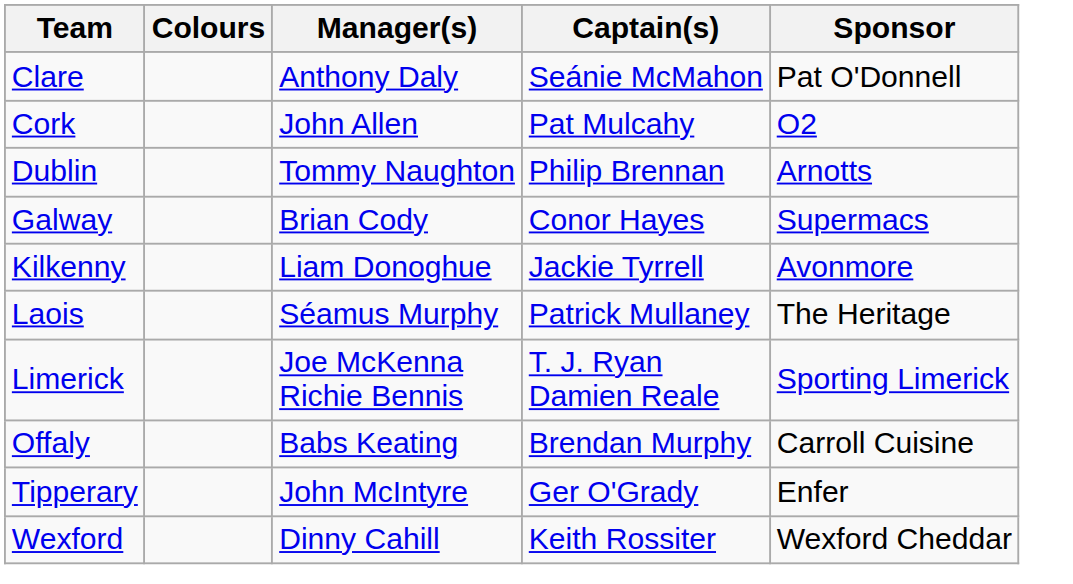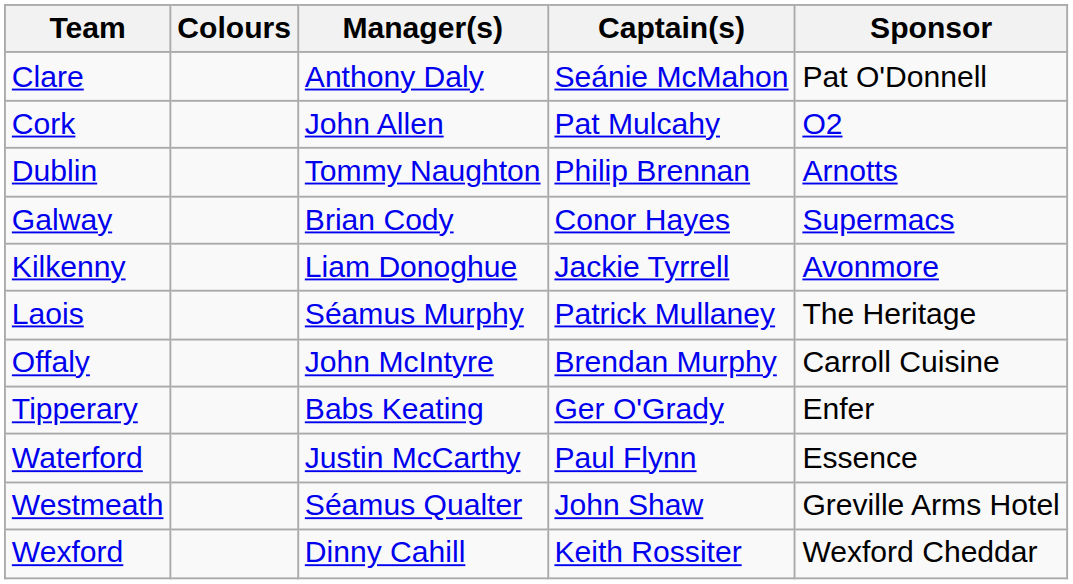- row: Limerick | Joe McKenna Richie Bennis | T. J. Ryan Damien Reale | Sporting Limerick
Offaly | Manager(s): Babs Keating -> John McIntyre
Tipperary | Manager(s): John McIntyre -> Babs Keating
+ row: Waterford | Justin McCarthy | Paul Flynn | Essence
+ row: Westmeath | Séamus Qualter | John Shaw | Greville Arms Hotel
